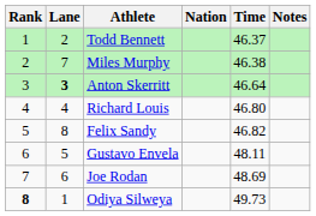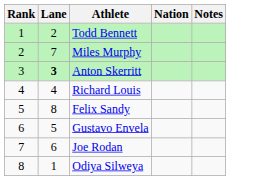- column: Time | 46.37 | 46.38 | 46.64 | 46.80 | 46.82 | 48.11 | 48.69 | 49.73
Odiya Silweya | Rank: bold -> normal
